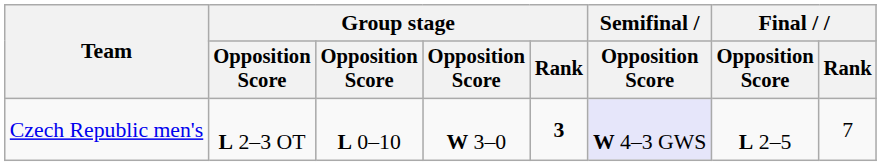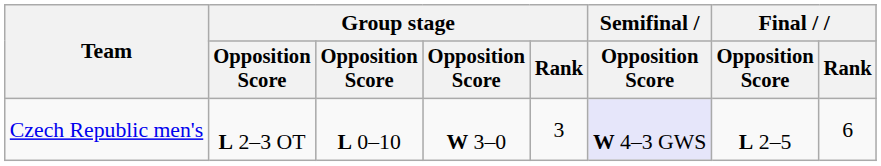Czech Republic men's | Group stage / Rank: bold -> normal
Czech Republic men's | Final / Rank: 7 -> 6
